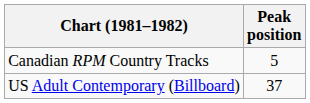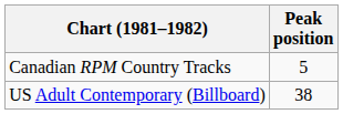US Adult Contemporary (Billboard) | Peak position: 37 -> 38
